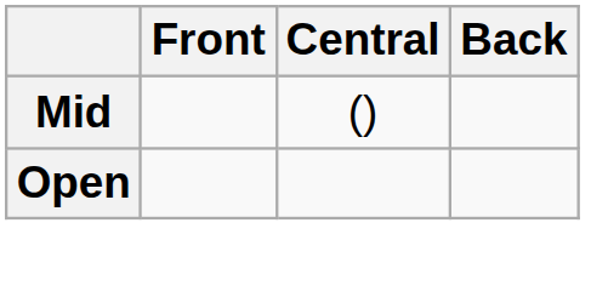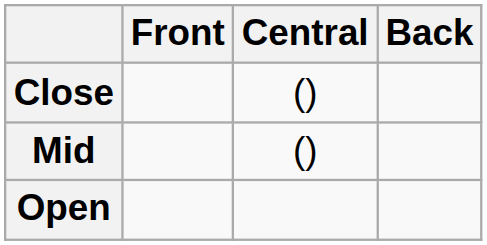+ row: Close | ()
